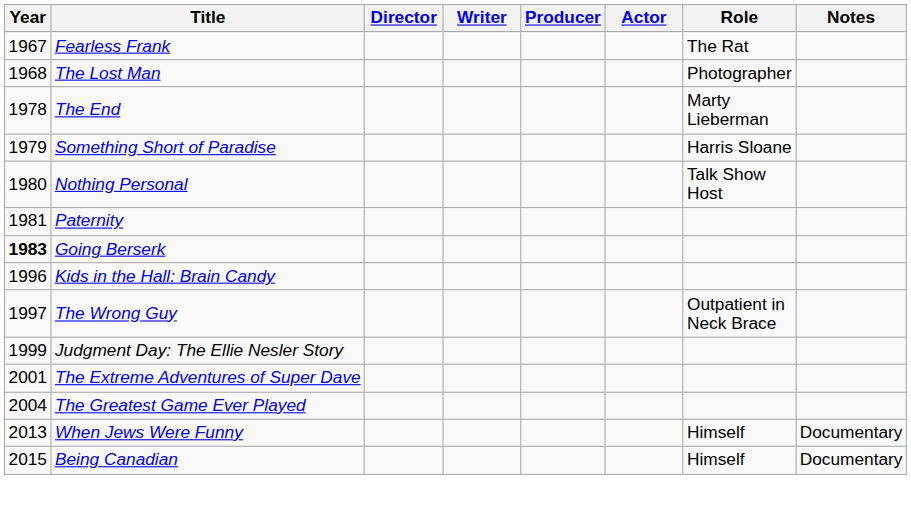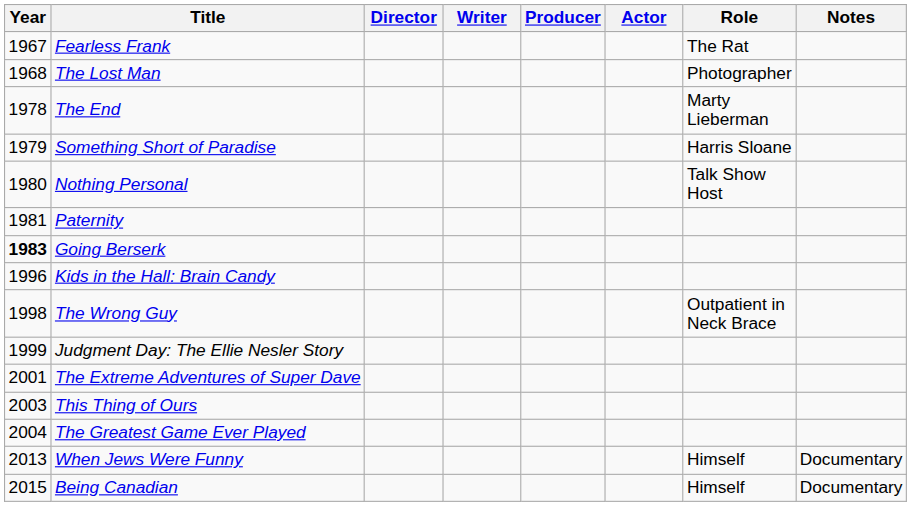The Wrong Guy | Year: 1997 -> 1998
+ row: 2003 | This Thing of Ours
